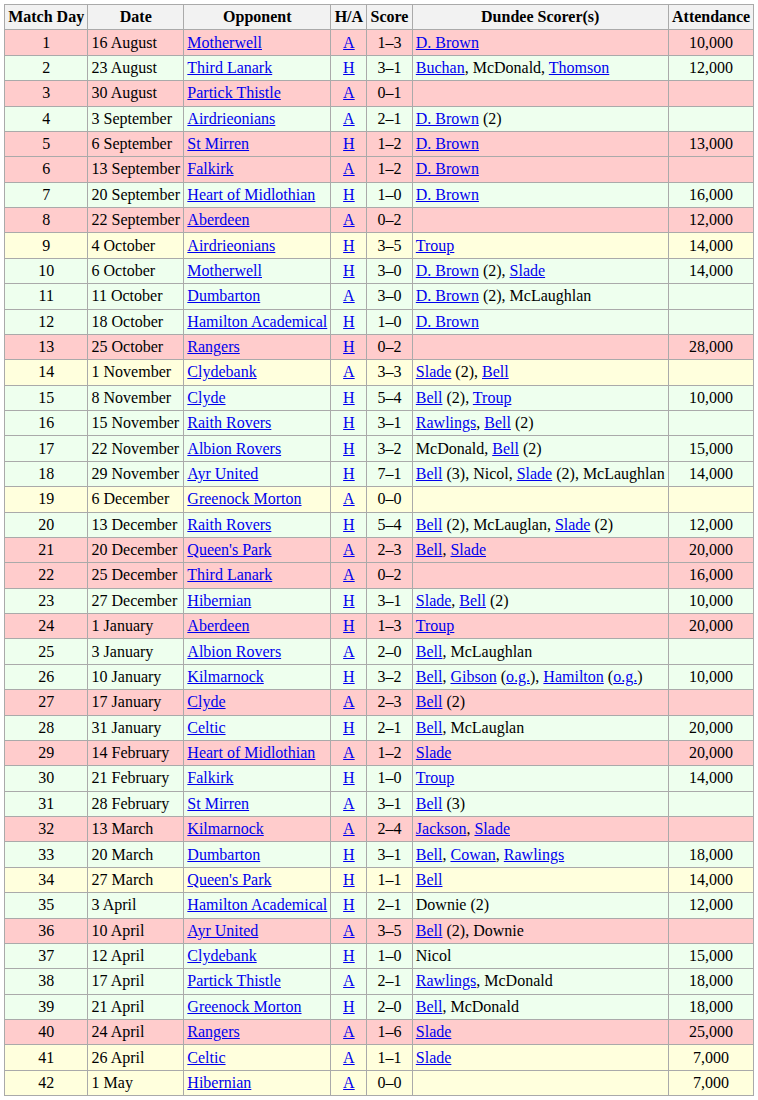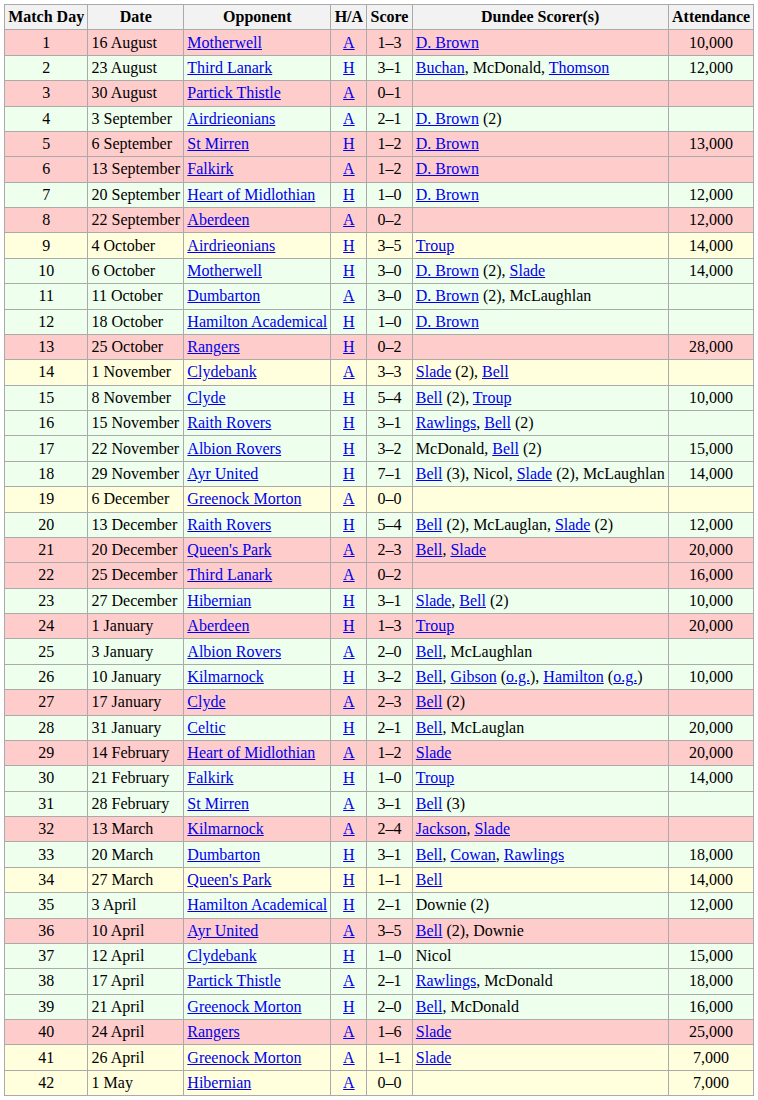20 September | Attendance: 16,000 -> 12,000
21 April | Attendance: 18,000 -> 16,000
26 April | Opponent: Celtic -> Greenock Morton
